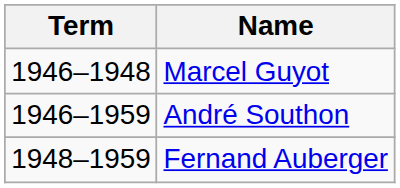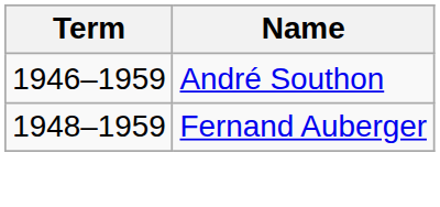- row: 1946–1948 | Marcel Guyot
